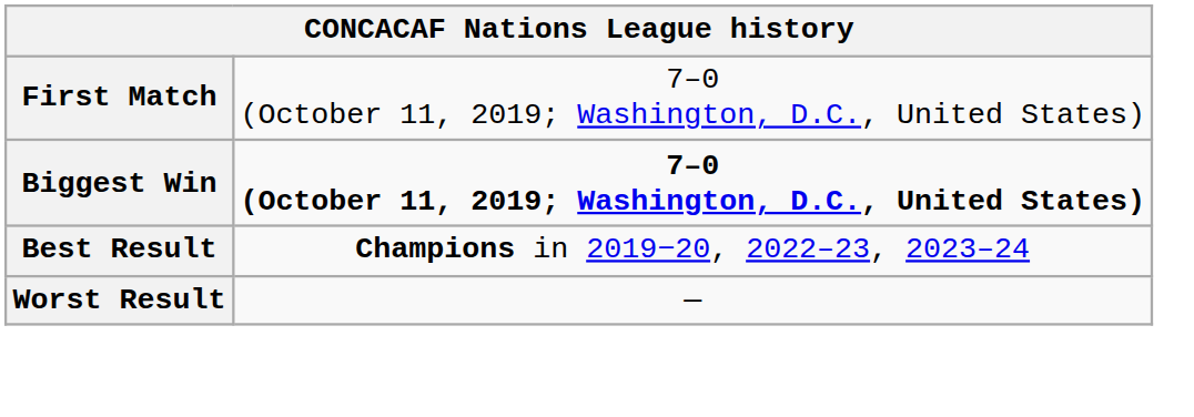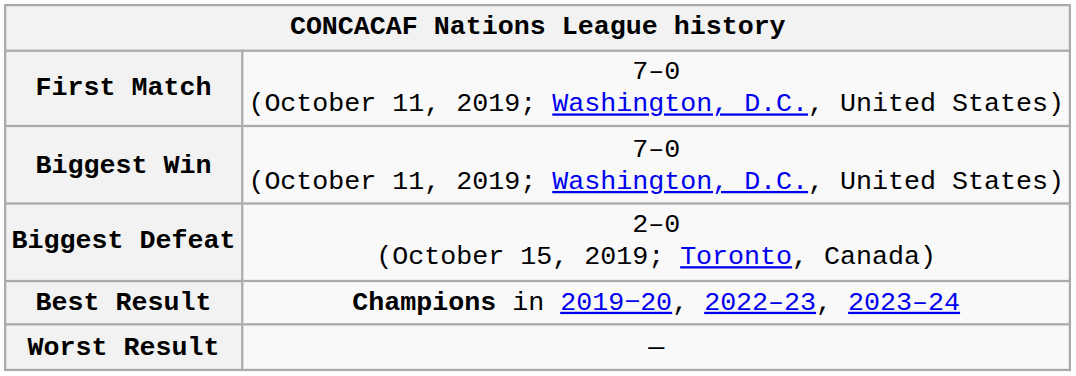Biggest Win | column 2: bold -> normal
+ row: Biggest Defeat | 2–0 (October 15, 2019; Toronto, Canada)
